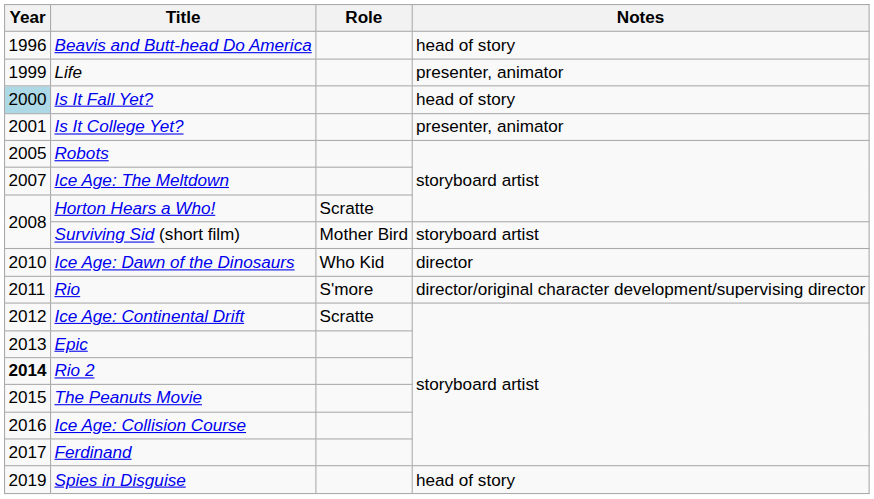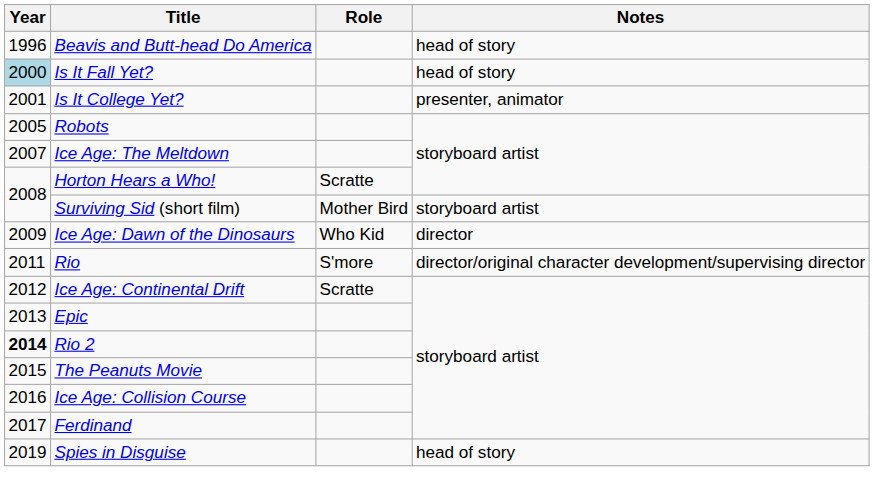- row: 1999 | Life | presenter, animator
Ice Age: Dawn of the Dinosaurs | Year: 2010 -> 2009
